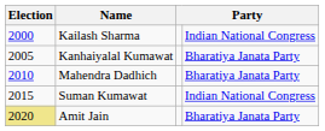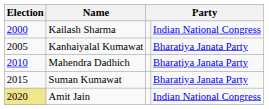Suman Kumawat | column 4: Indian National Congress -> Bharatiya Janata Party
Amit Jain | column 4: Bharatiya Janata Party -> Indian National Congress
